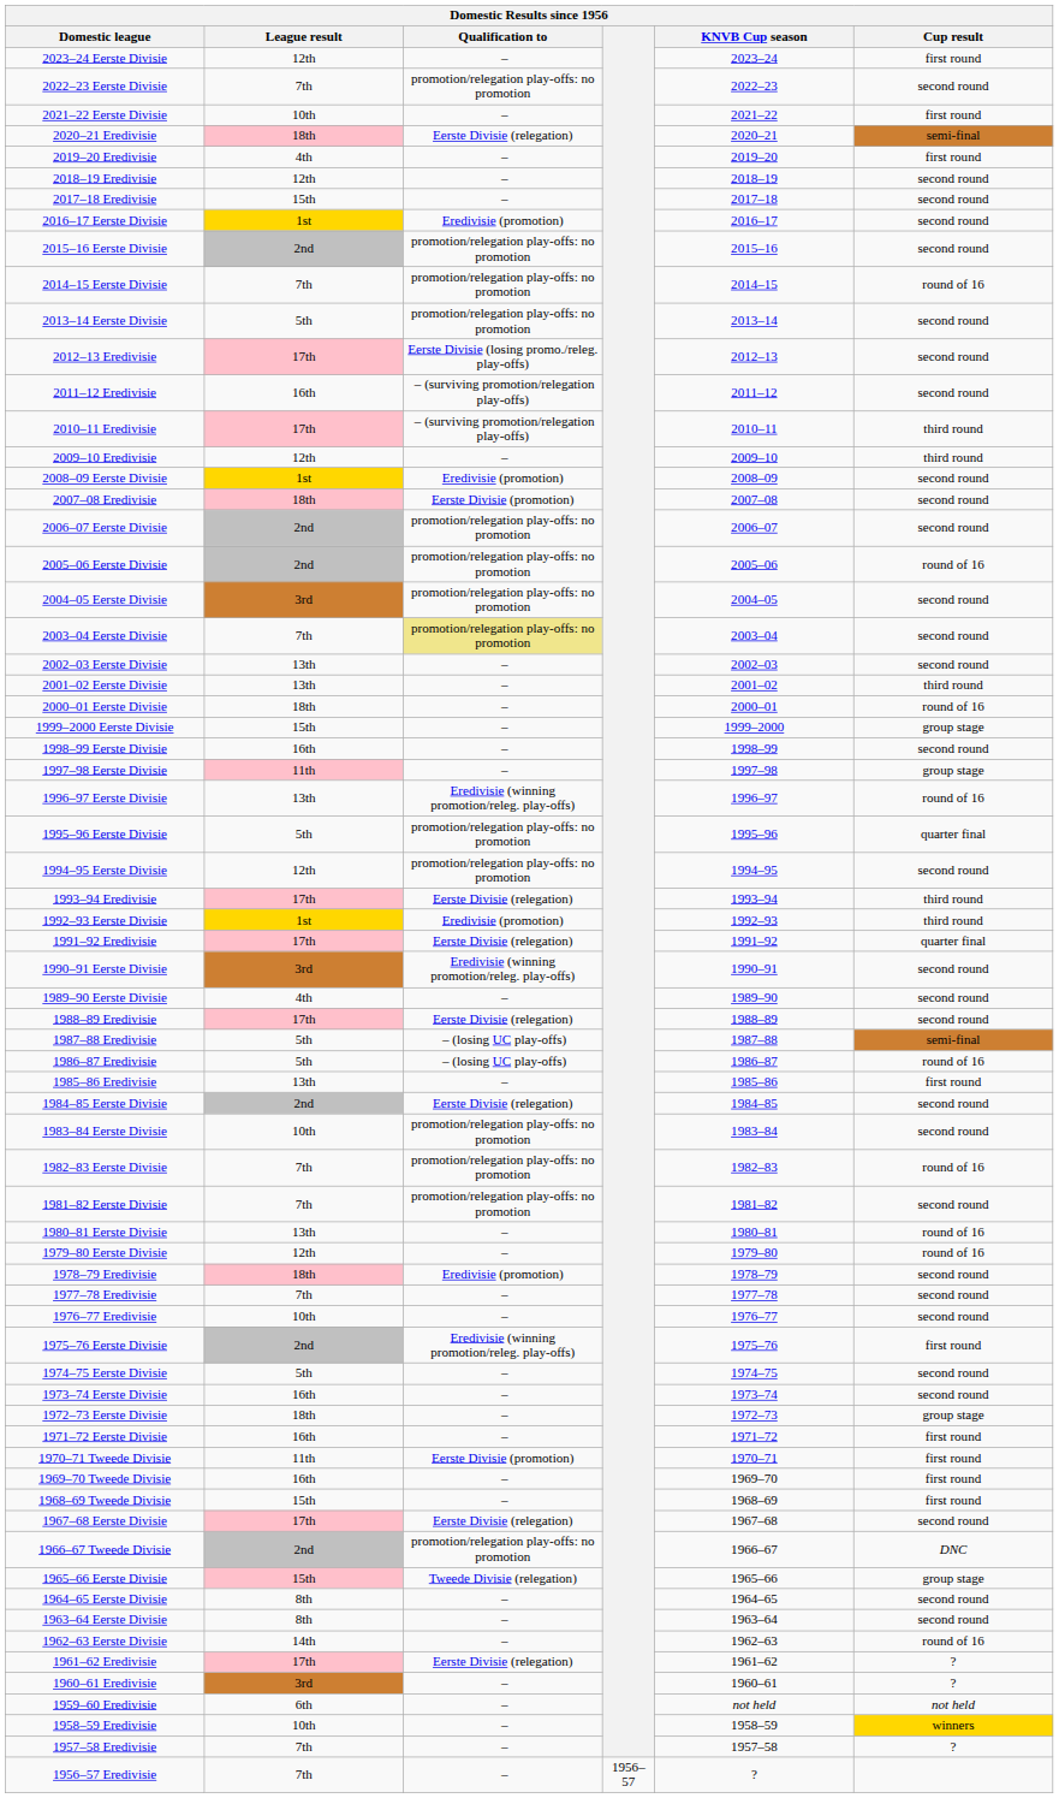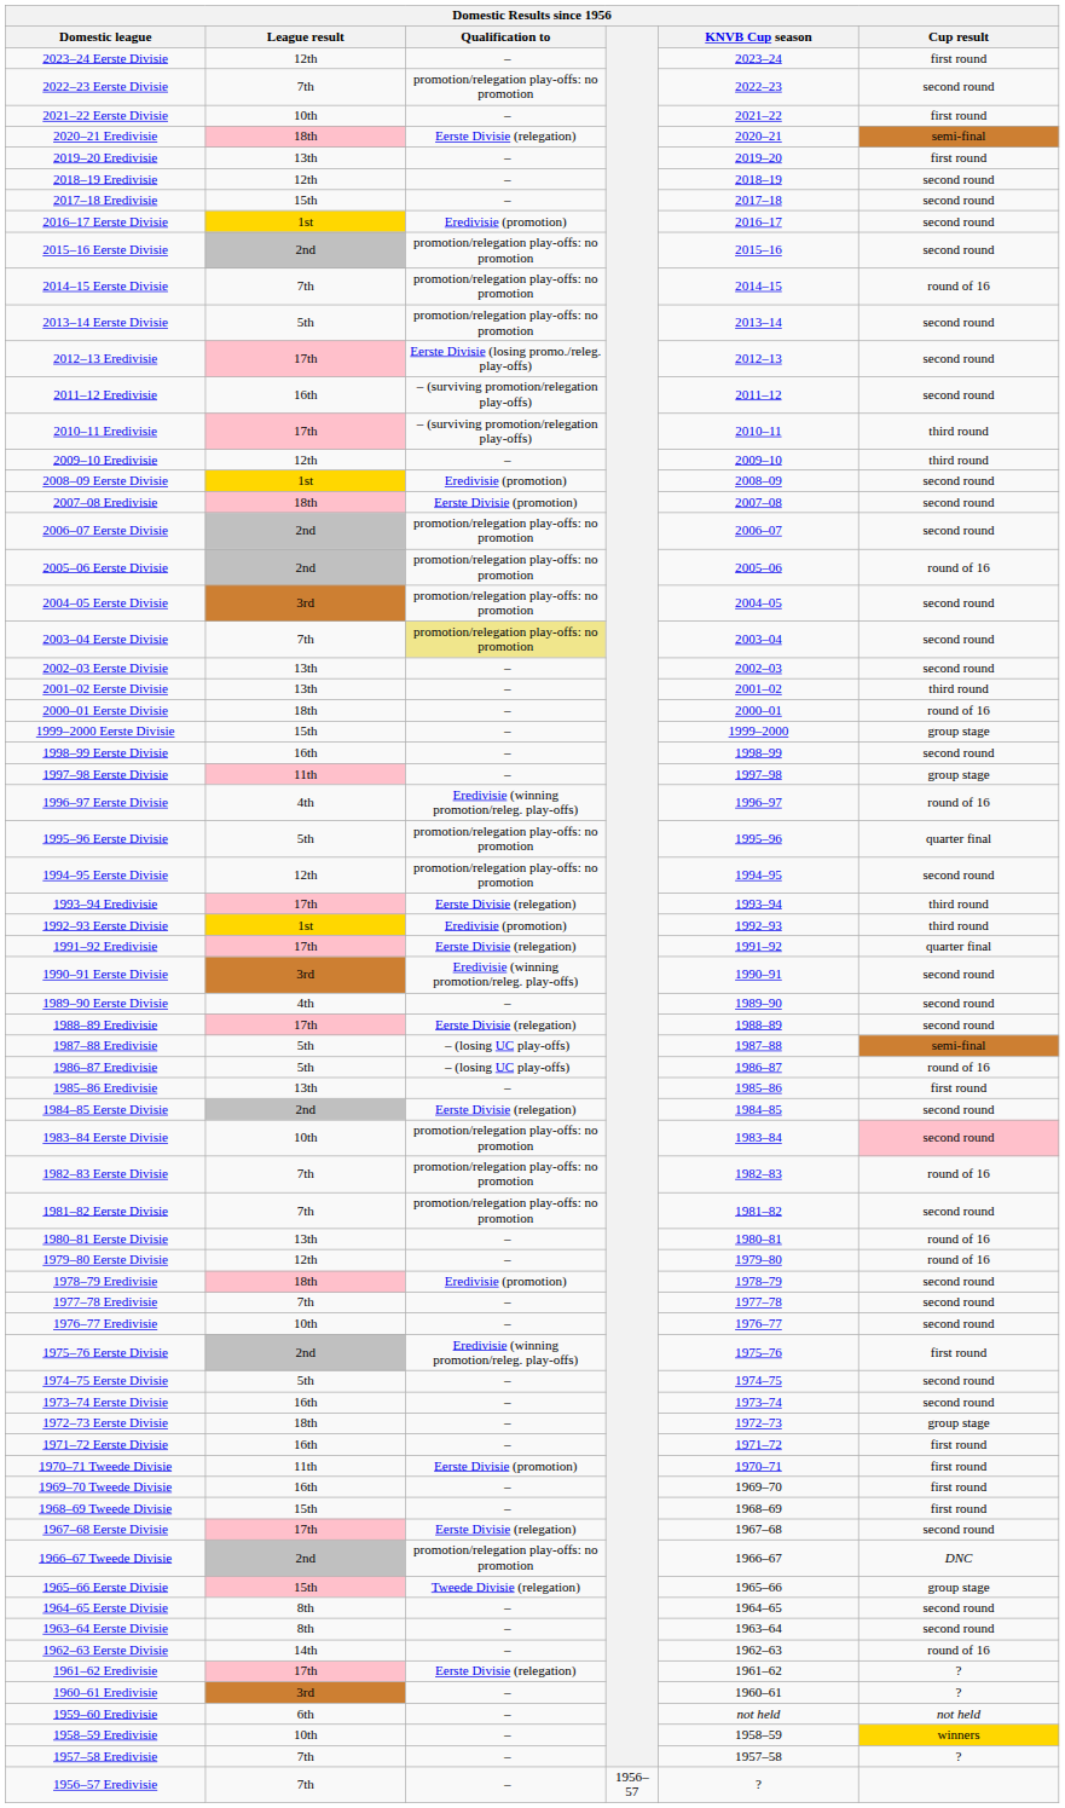2019–20 Eredivisie | League result: 4th -> 13th
1996–97 Eerste Divisie | League result: 13th -> 4th
1983–84 Eerste Divisie | Cup result: no background -> pink background
